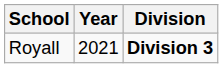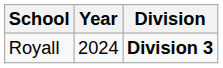Royall | Year: 2021 -> 2024
